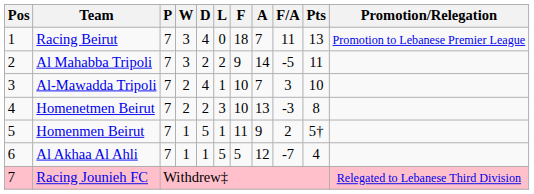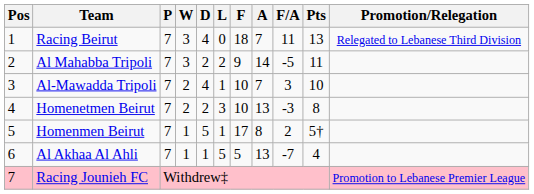Racing Beirut | Promotion/Relegation: Promotion to Lebanese Premier League -> Relegated to Lebanese Third Division
Homenmen Beirut | F: 11 -> 17
Homenmen Beirut | A: 9 -> 8
Al Akhaa Al Ahli | A: 12 -> 13
Racing Jounieh FC | Promotion/Relegation: Relegated to Lebanese Third Division -> Promotion to Lebanese Premier League
